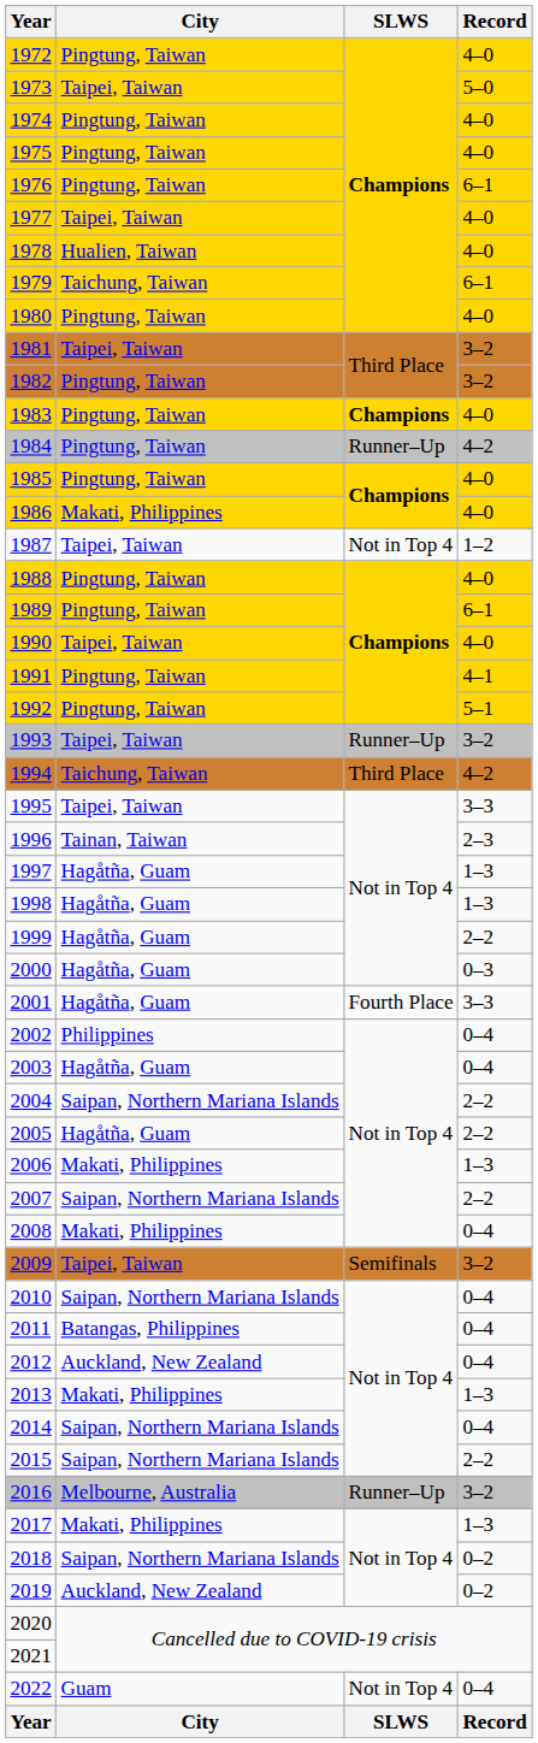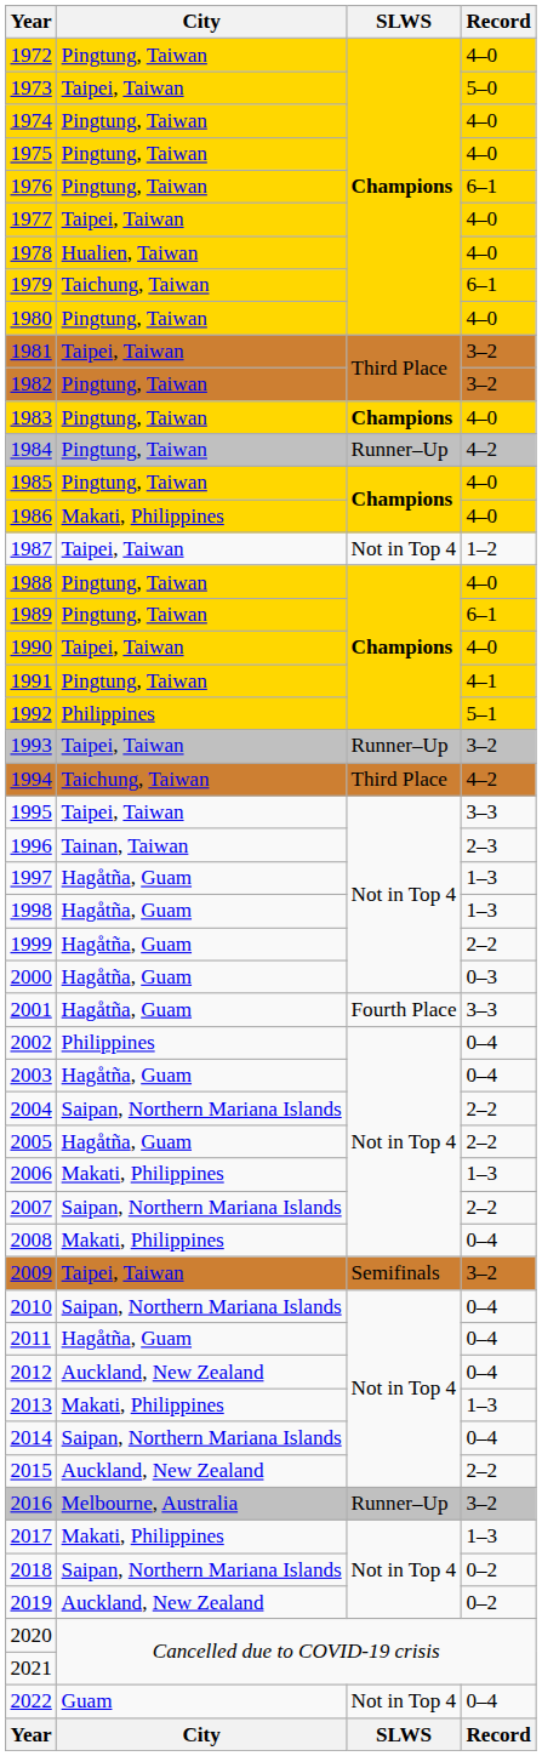1992 | City: Pingtung, Taiwan -> Philippines
2011 | City: Batangas, Philippines -> Hagåtña, Guam
2015 | City: Saipan, Northern Mariana Islands -> Auckland, New Zealand
